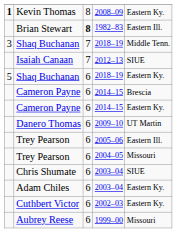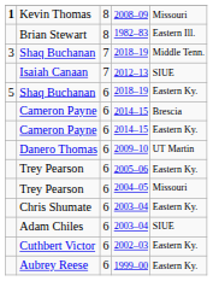Kevin Thomas | column 5: Eastern Ky. -> Missouri
Brian Stewart | column 3: bold -> normal
Trey Pearson / 2005–06 | column 5: Eastern Ill. -> Eastern Ky.
Chris Shumate | column 5: SIUE -> Eastern Ky.
Adam Chiles | column 5: Eastern Ky. -> SIUE
Aubrey Reese | column 5: Missouri -> Eastern Ky.
